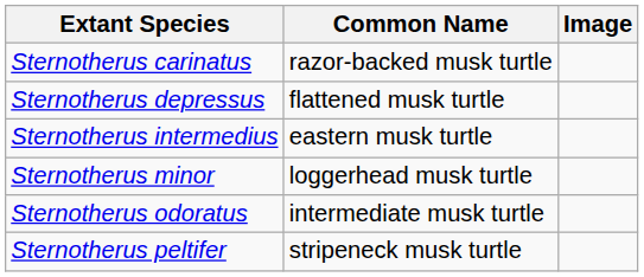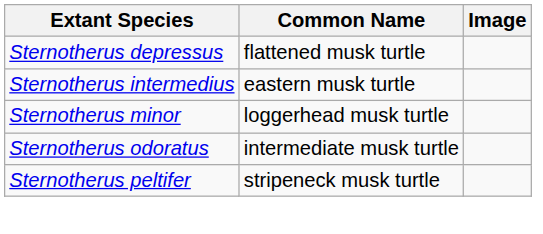- row: Sternotherus carinatus | razor-backed musk turtle
